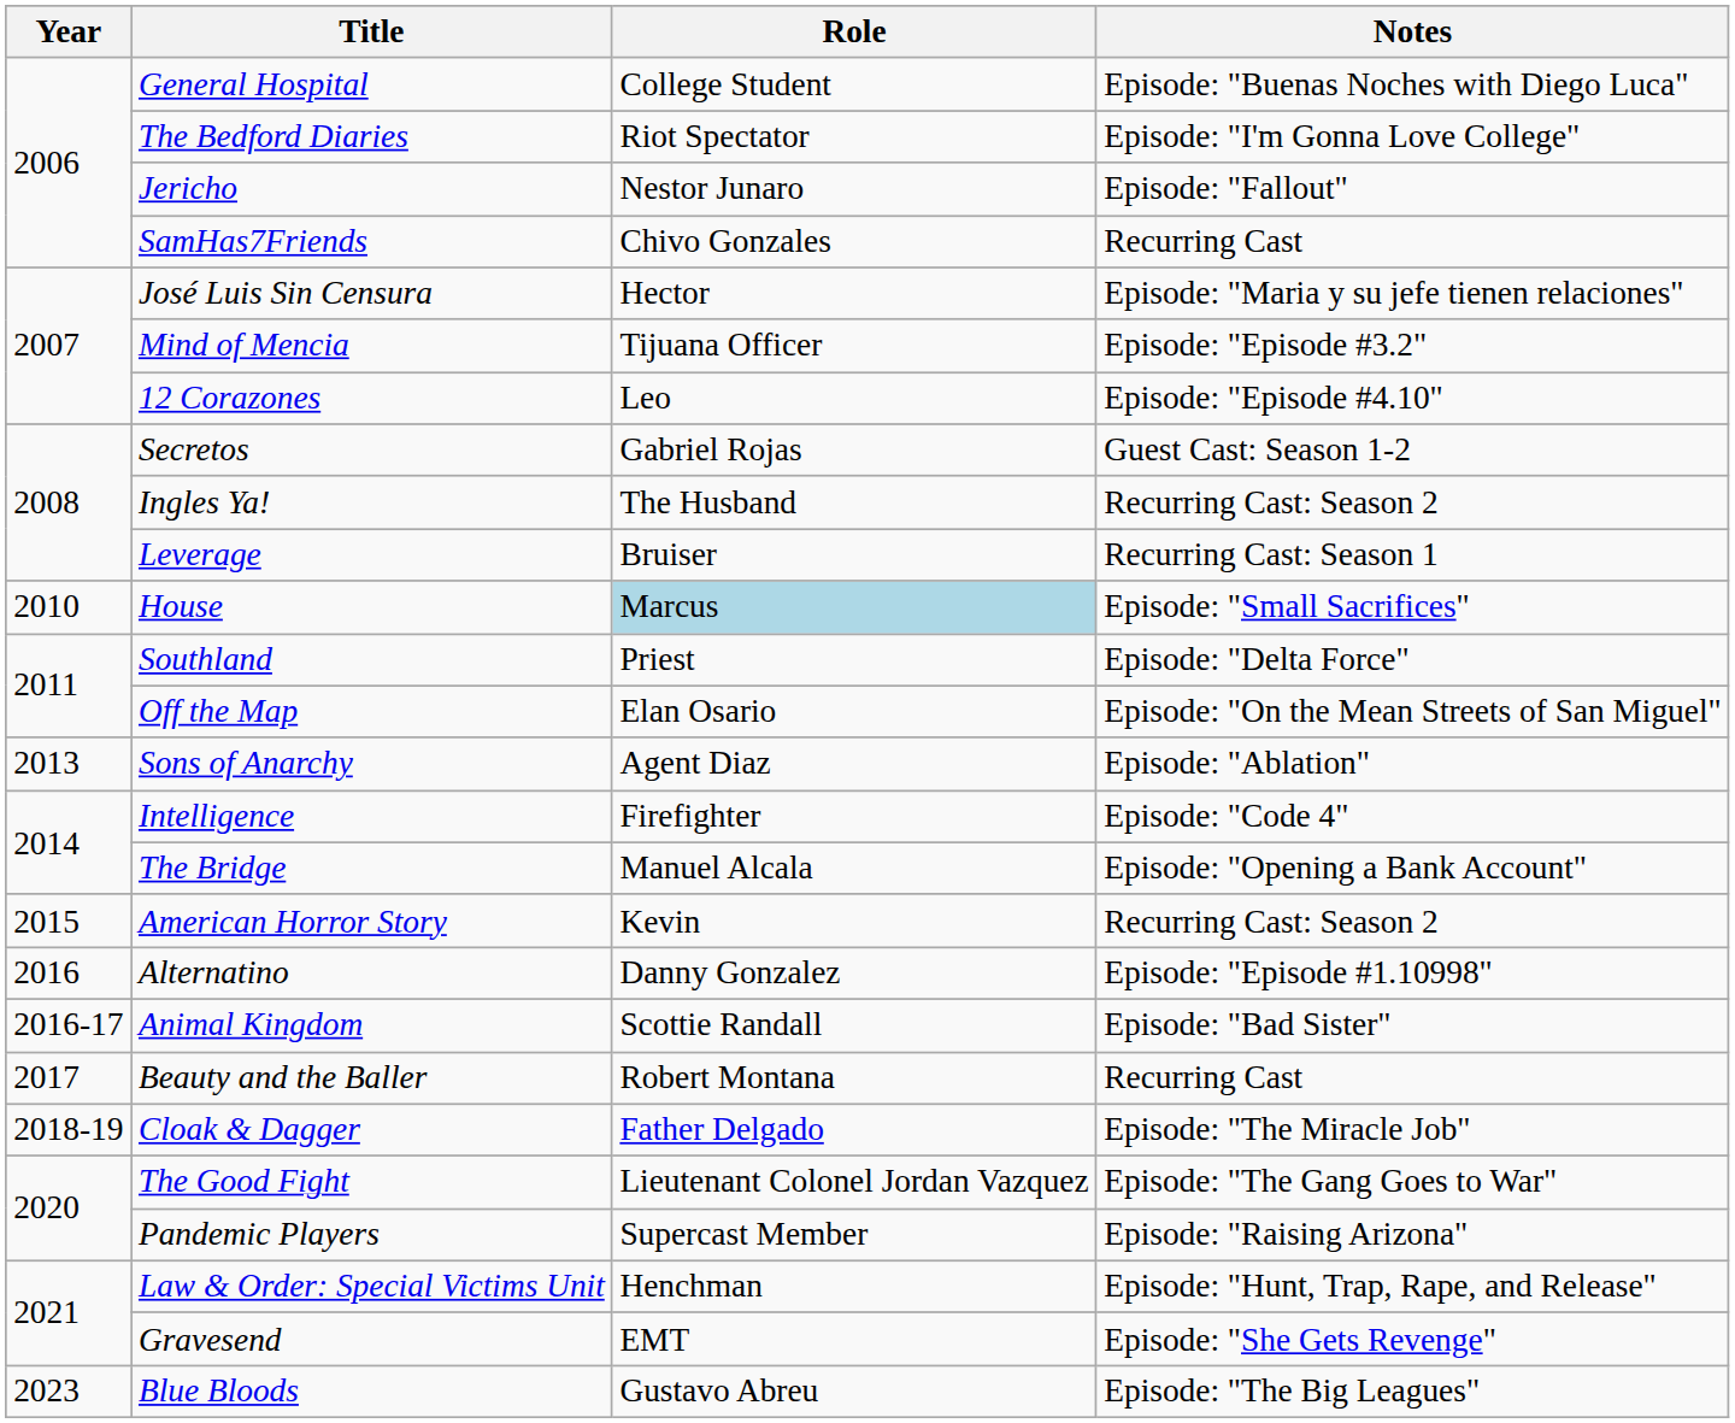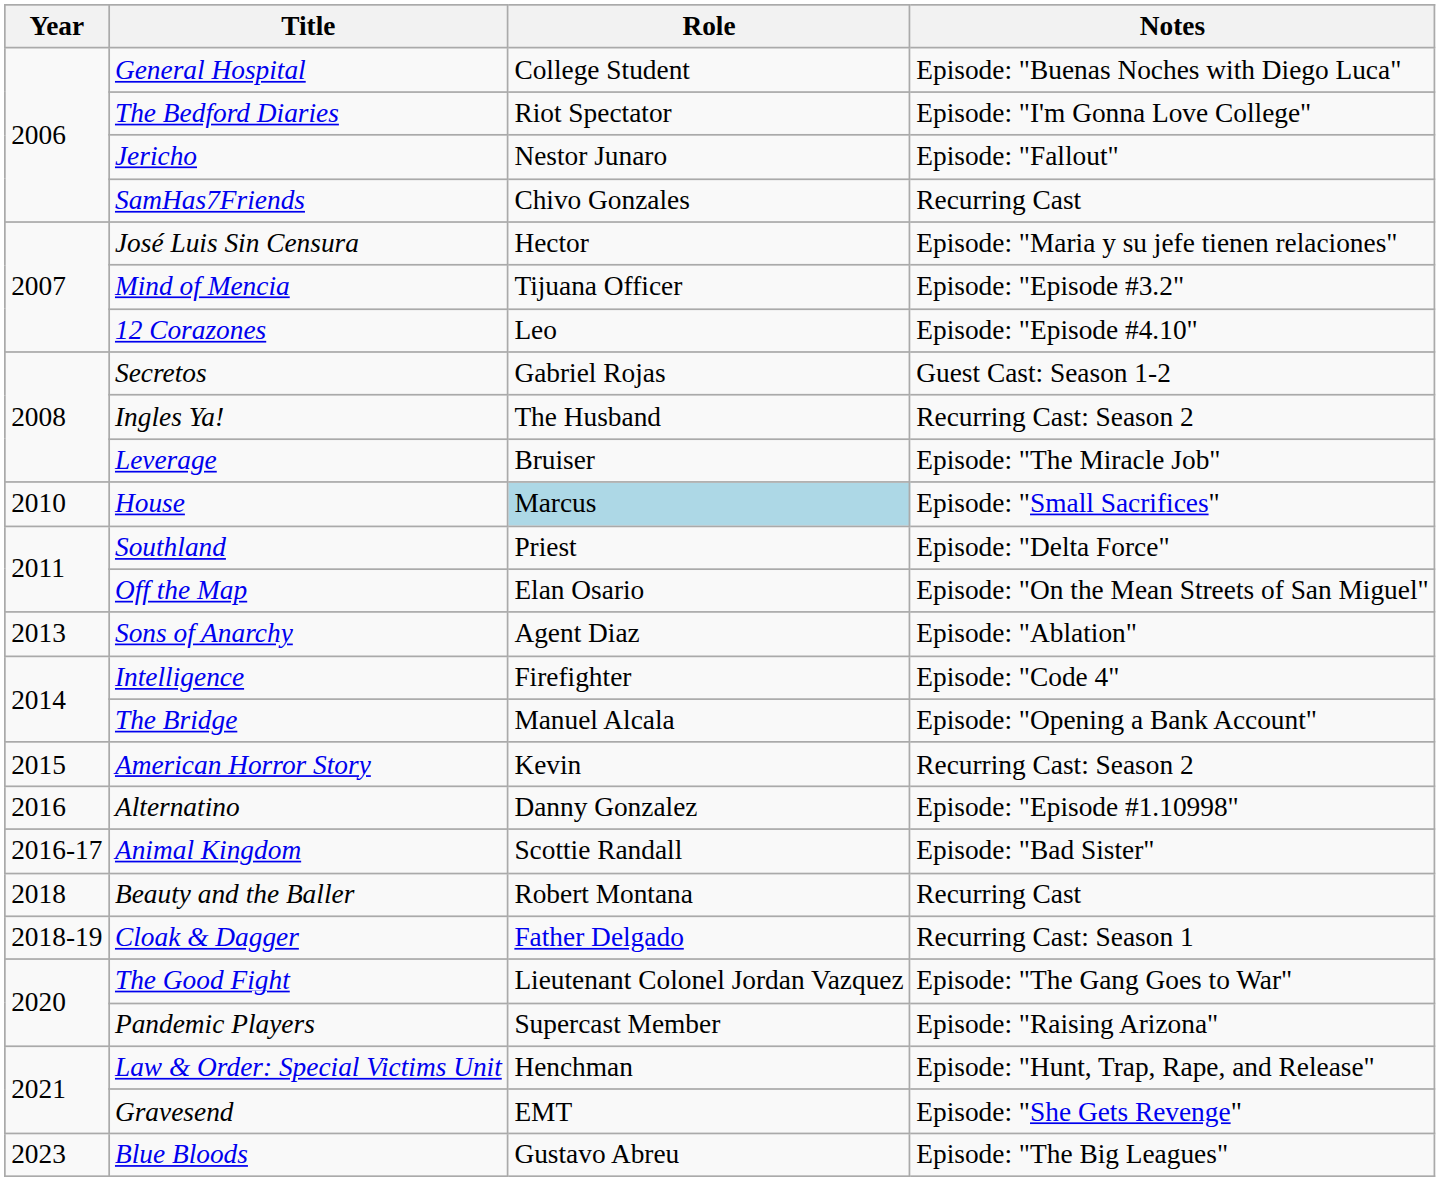Leverage | Notes: Recurring Cast: Season 1 -> Episode: "The Miracle Job"
Beauty and the Baller | Year: 2017 -> 2018
Cloak & Dagger | Notes: Episode: "The Miracle Job" -> Recurring Cast: Season 1
